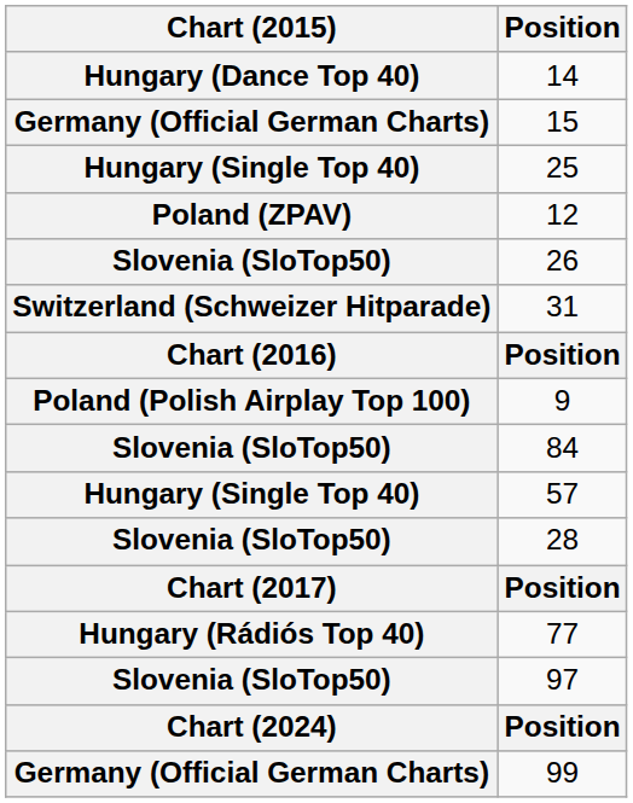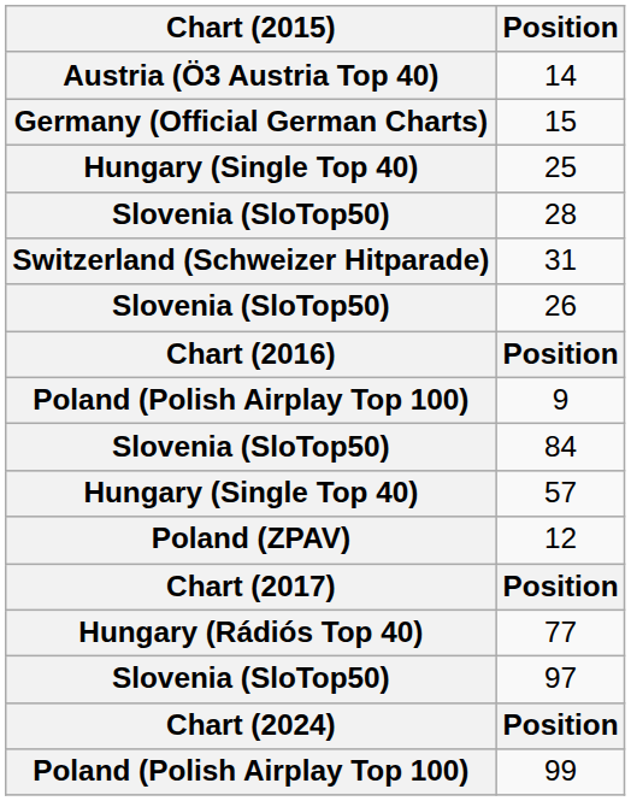14 | Chart (2015): Hungary (Dance Top 40) -> Austria (Ö3 Austria Top 40)
rows swapped: 12 <-> 28
rows swapped: 26 <-> 31
99 | Chart (2015): Germany (Official German Charts) -> Poland (Polish Airplay Top 100)
